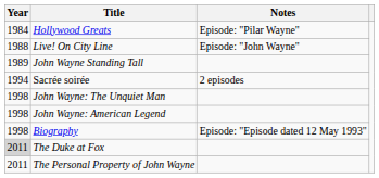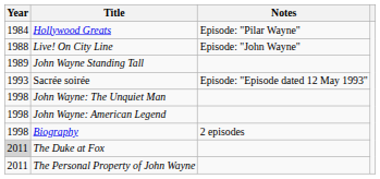Sacrée soirée | Year: 1994 -> 1993
Sacrée soirée | Notes: 2 episodes -> Episode: "Episode dated 12 May 1993"
Biography | Notes: Episode: "Episode dated 12 May 1993" -> 2 episodes
